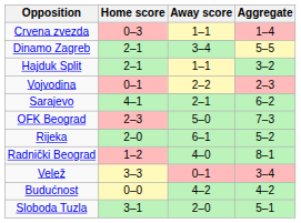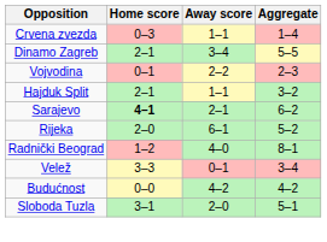rows swapped: Vojvodina <-> Hajduk Split
Sarajevo | Home score: normal -> bold
- row: OFK Beograd | 2–3 | 5–0 | 7–3
